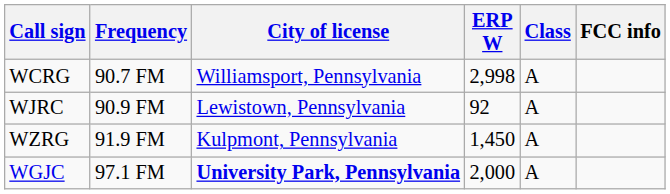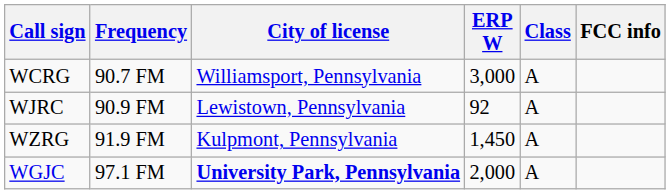WCRG | ERP W: 2,998 -> 3,000
